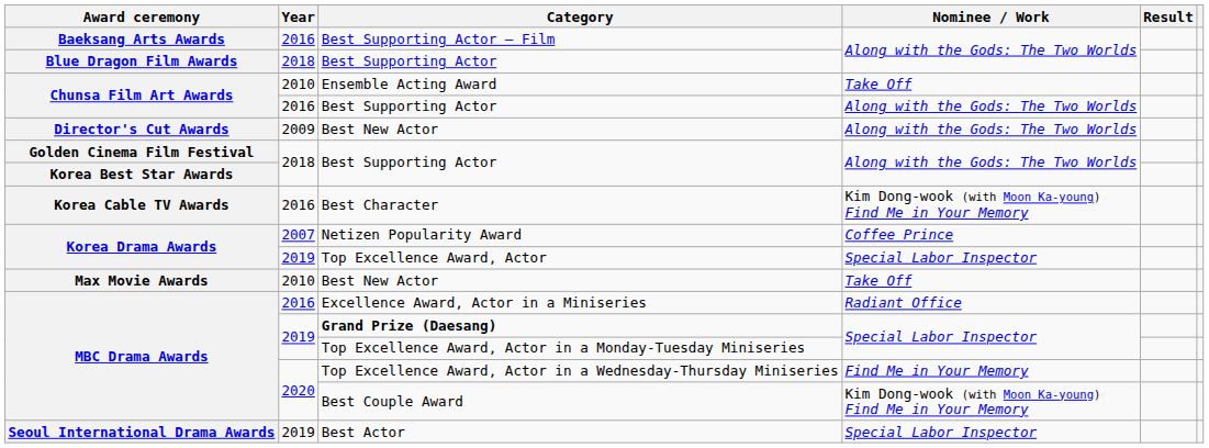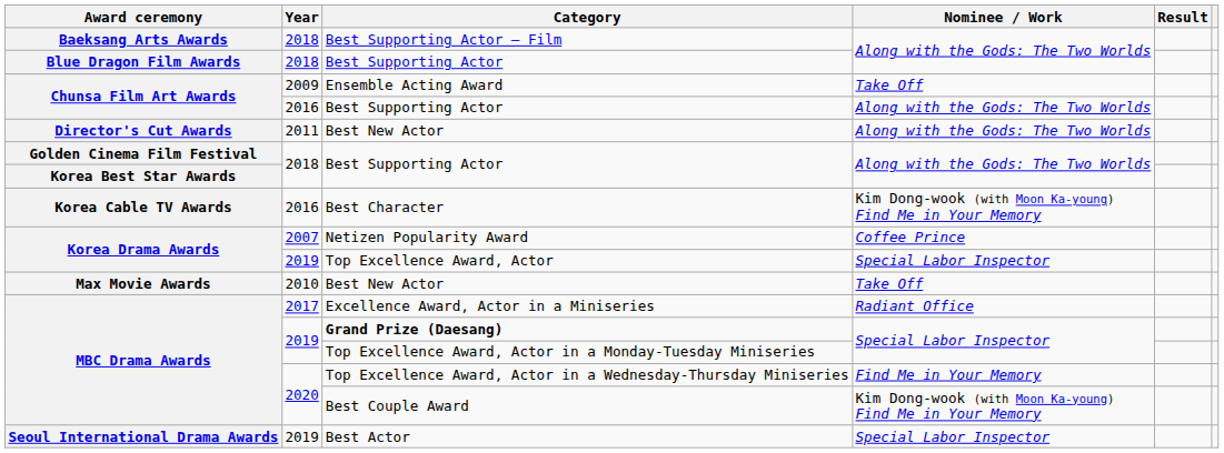Best Supporting Actor – Film | Year: 2016 -> 2018
Ensemble Acting Award | Year: 2010 -> 2009
Director's Cut Awards / Best New Actor | Year: 2009 -> 2011
Excellence Award, Actor in a Miniseries | Year: 2016 -> 2017
